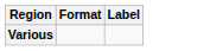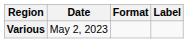+ column: Date | May 2, 2023
